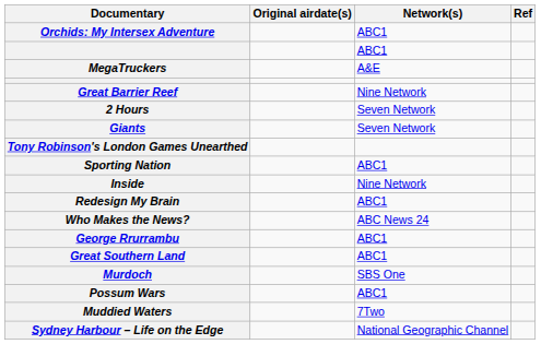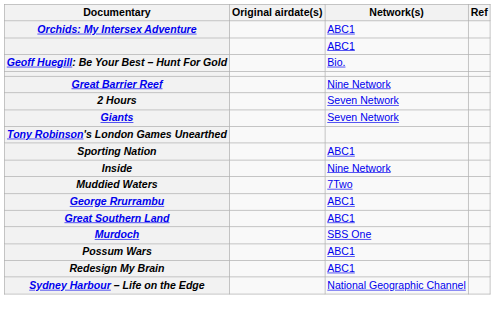+ row: Geoff Huegill: Be Your Best – Hunt For Gold | Bio.
- row: MegaTruckers | A&E
rows swapped: Muddied Waters <-> Redesign My Brain
- row: Who Makes the News? | ABC News 24
